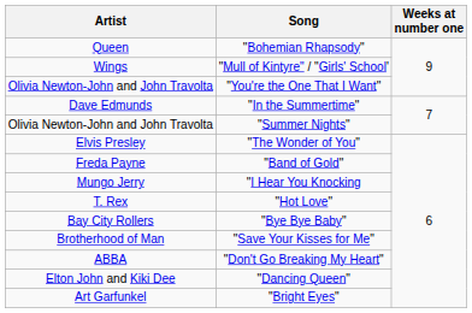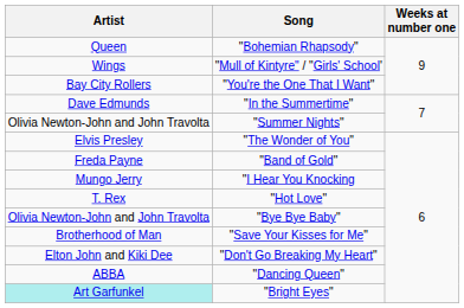"You're the One That I Want" | Artist: Olivia Newton-John and John Travolta -> Bay City Rollers
"Bye Bye Baby" | Artist: Bay City Rollers -> Olivia Newton-John and John Travolta
"Don't Go Breaking My Heart" | Artist: ABBA -> Elton John and Kiki Dee
"Dancing Queen" | Artist: Elton John and Kiki Dee -> ABBA
"Bright Eyes" | Artist: no background -> paleturquoise background
